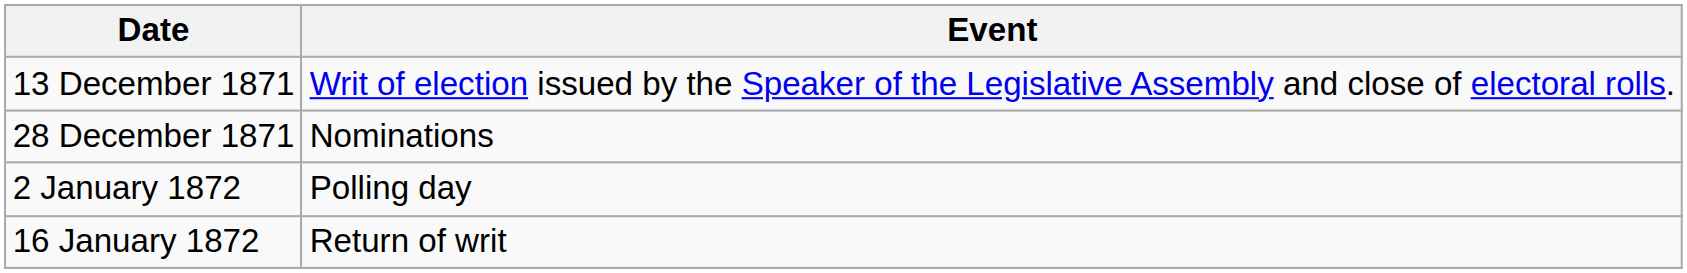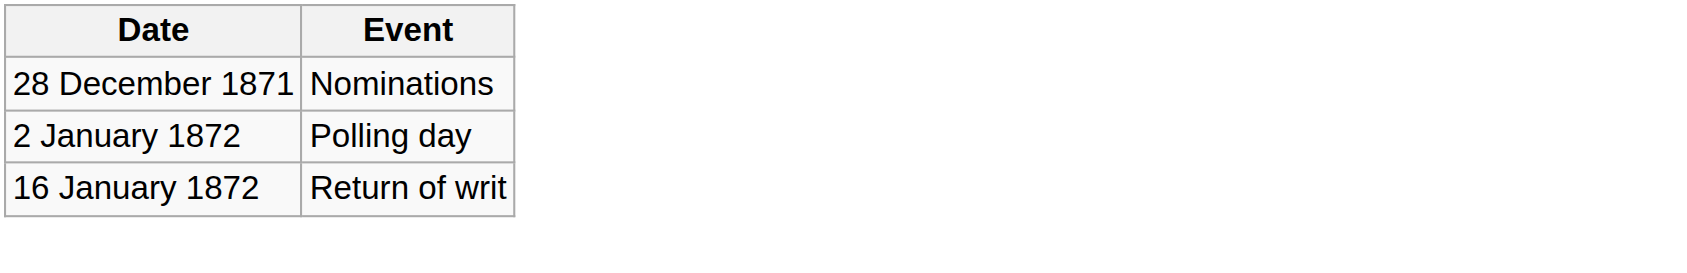- row: 13 December 1871 | Writ of election issued by the Speaker of the Legislative Assembly and close of electoral rolls.
